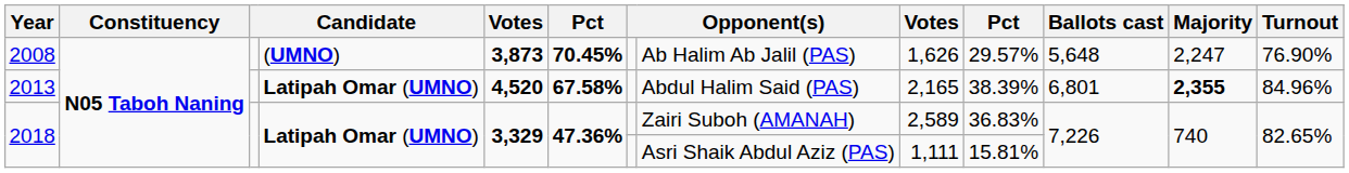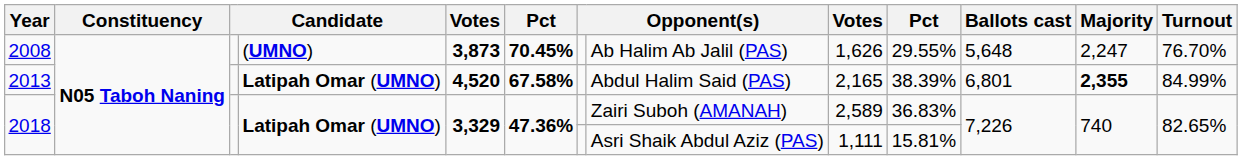2008 | column 10: 29.57% -> 29.55%
2008 | Turnout: 76.90% -> 76.70%
2013 | Turnout: 84.96% -> 84.99%
